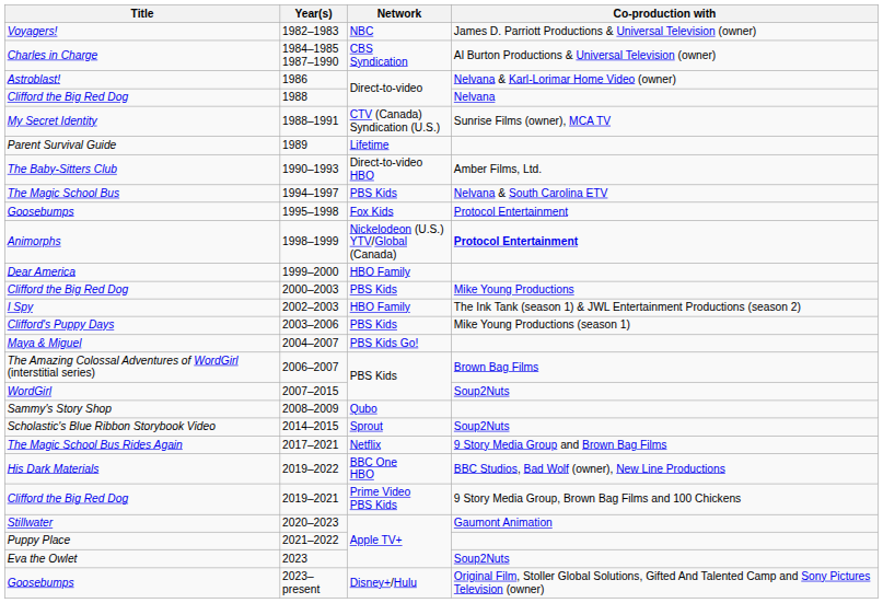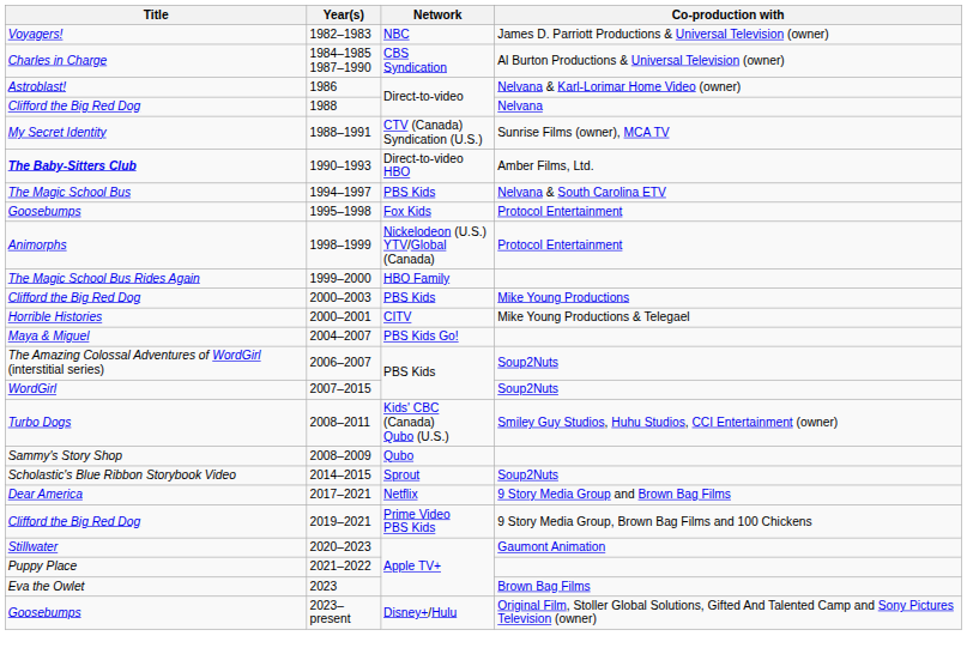- row: Parent Survival Guide | 1989 | Lifetime
1990–1993 | Title: normal -> bold
1998–1999 | Co-production with: bold -> normal
1999–2000 | Title: Dear America -> The Magic School Bus Rides Again
+ row: Horrible Histories | 2000–2001 | CITV | Mike Young Productions & Telegael
- row: I Spy | 2002–2003 | HBO Family | The Ink Tank (season 1) & JWL Entertainment Productions (season 2)
- row: Clifford's Puppy Days | 2003–2006 | PBS Kids | Mike Young Productions (season 1)
2006–2007 | Co-production with: Brown Bag Films -> Soup2Nuts
+ row: Turbo Dogs | 2008–2011 | Kids' CBC (Canada) Qubo (U.S.) | Smiley Guy Studios, Huhu Studios, CCI Entertainment (owner)
2017–2021 | Title: The Magic School Bus Rides Again -> Dear America
- row: His Dark Materials | 2019–2022 | BBC One HBO | BBC Studios, Bad Wolf (owner), New Line Productions
2023 | Co-production with: Soup2Nuts -> Brown Bag Films
